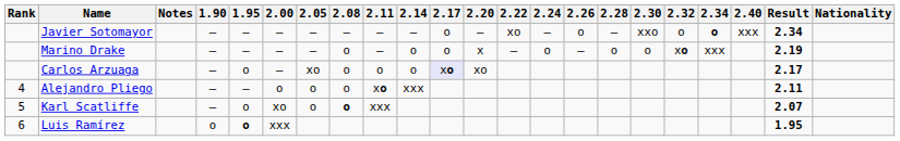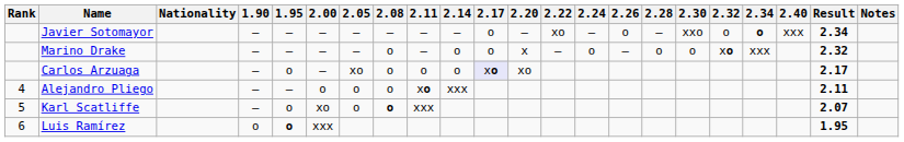columns swapped: Nationality <-> Notes
Marino Drake | Result: 2.19 -> 2.32
